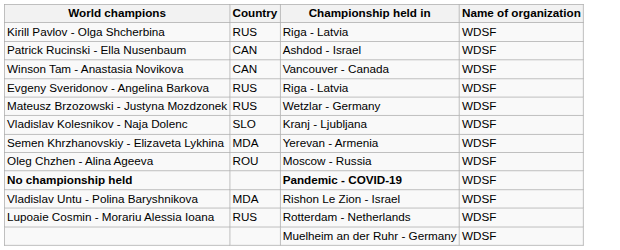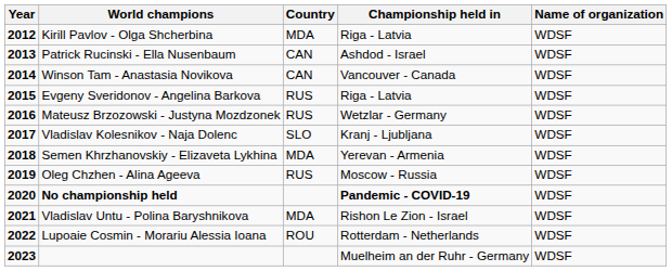+ column: Year | 2012 | 2013 | 2014 | 2015 | 2016 | 2017 | 2018 | 2019 | 2020 | 2021 | 2022 | 2023
Kirill Pavlov - Olga Shcherbina | Country: RUS -> MDA
Oleg Chzhen - Alina Ageeva | Country: ROU -> RUS
Lupoaie Cosmin - Morariu Alessia Ioana | Country: RUS -> ROU
